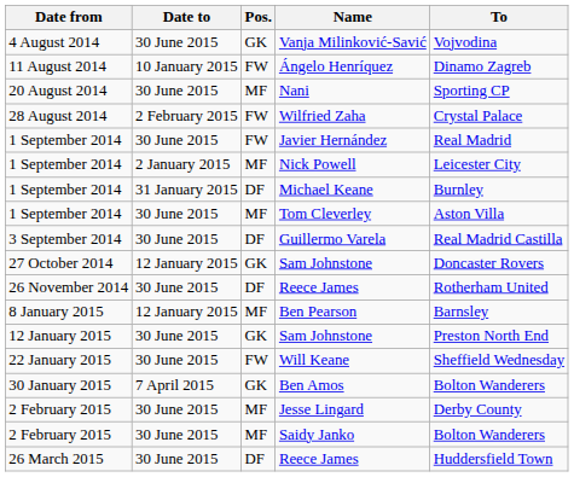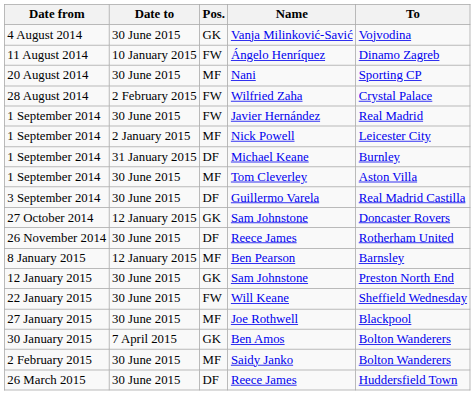+ row: 27 January 2015 | 30 June 2015 | MF | Joe Rothwell | Blackpool
- row: 2 February 2015 | 30 June 2015 | MF | Jesse Lingard | Derby County
